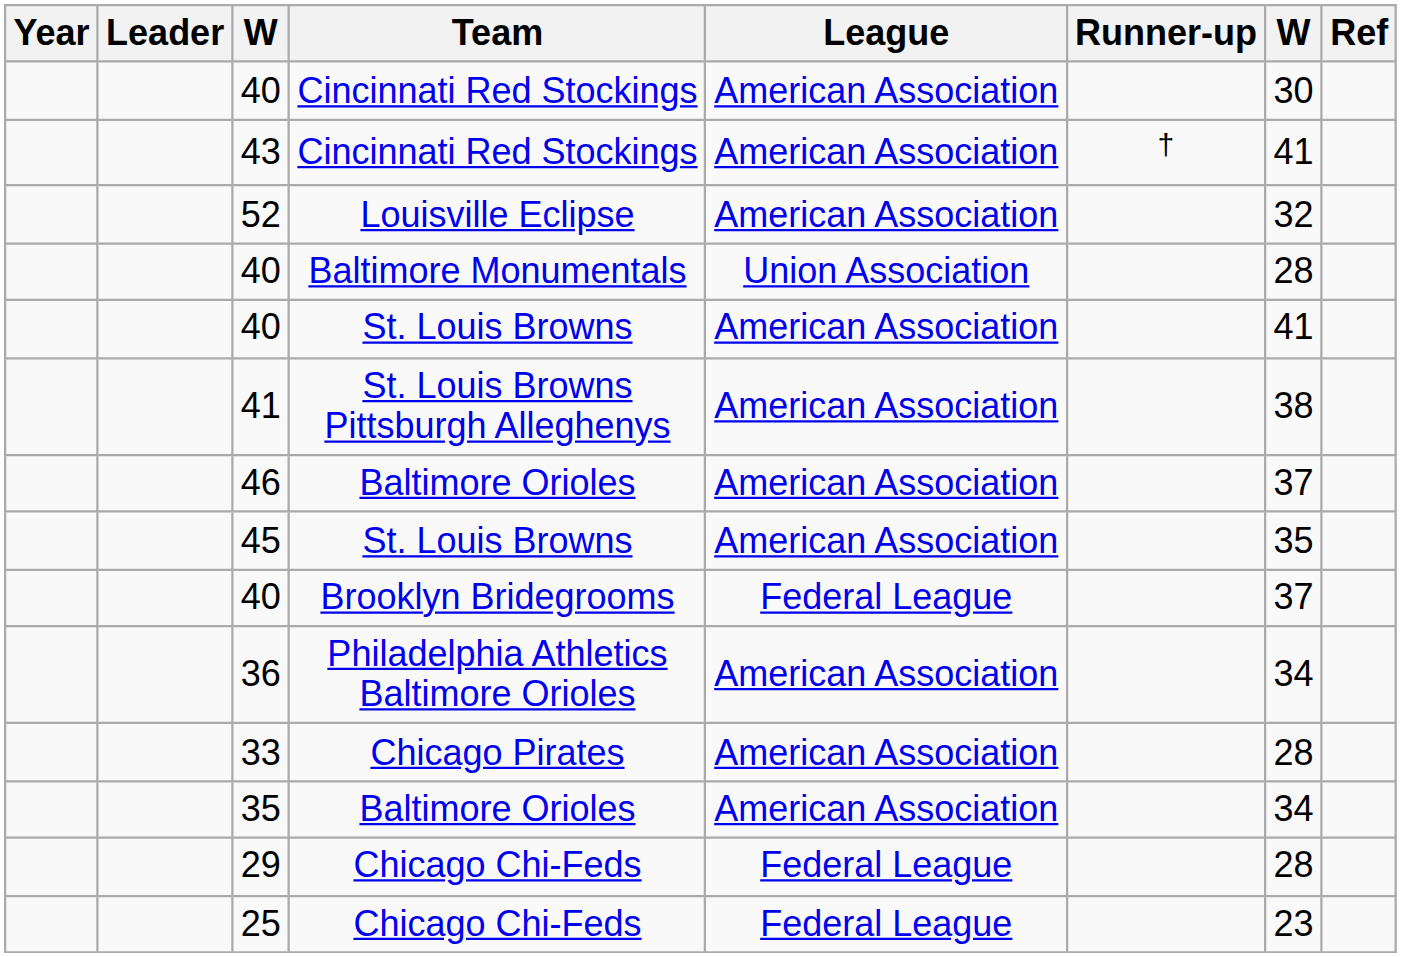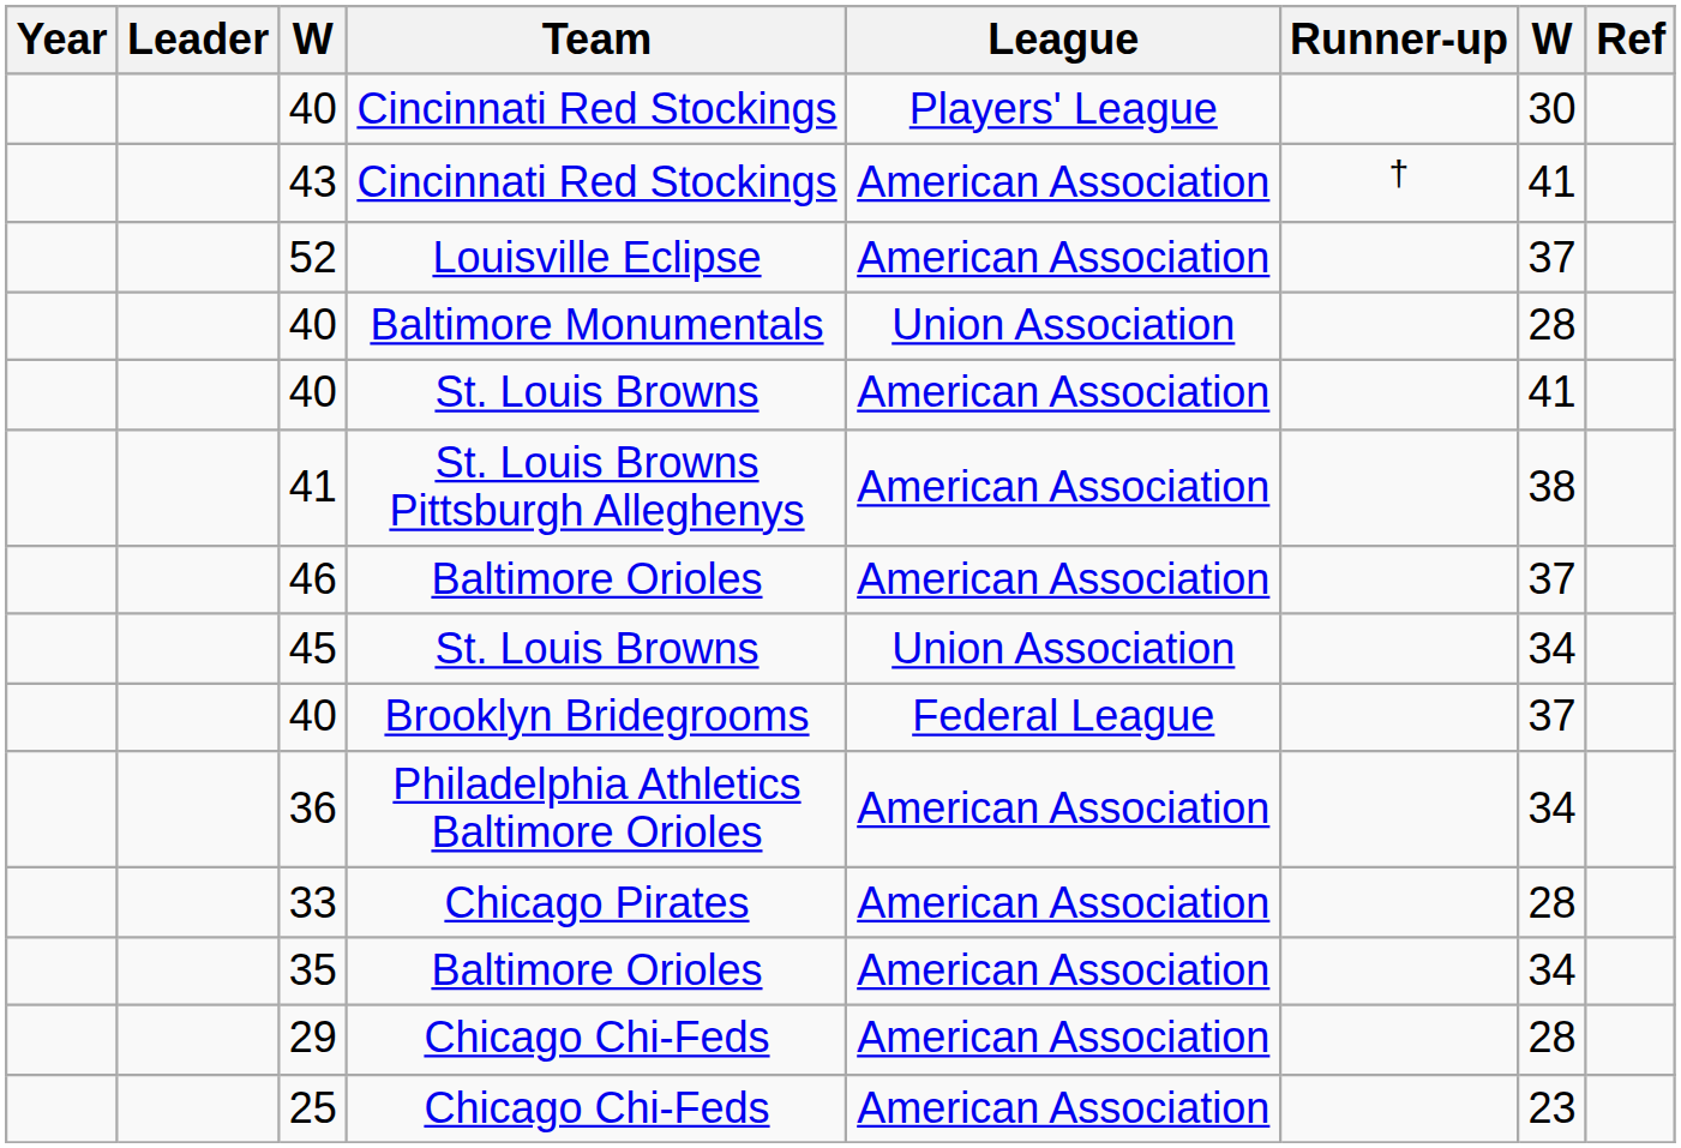40 / Cincinnati Red Stockings | League: American Association -> Players' League
52 | column 7: 32 -> 37
45 | League: American Association -> Union Association
45 | column 7: 35 -> 34
29 | League: Federal League -> American Association
25 | League: Federal League -> American Association
